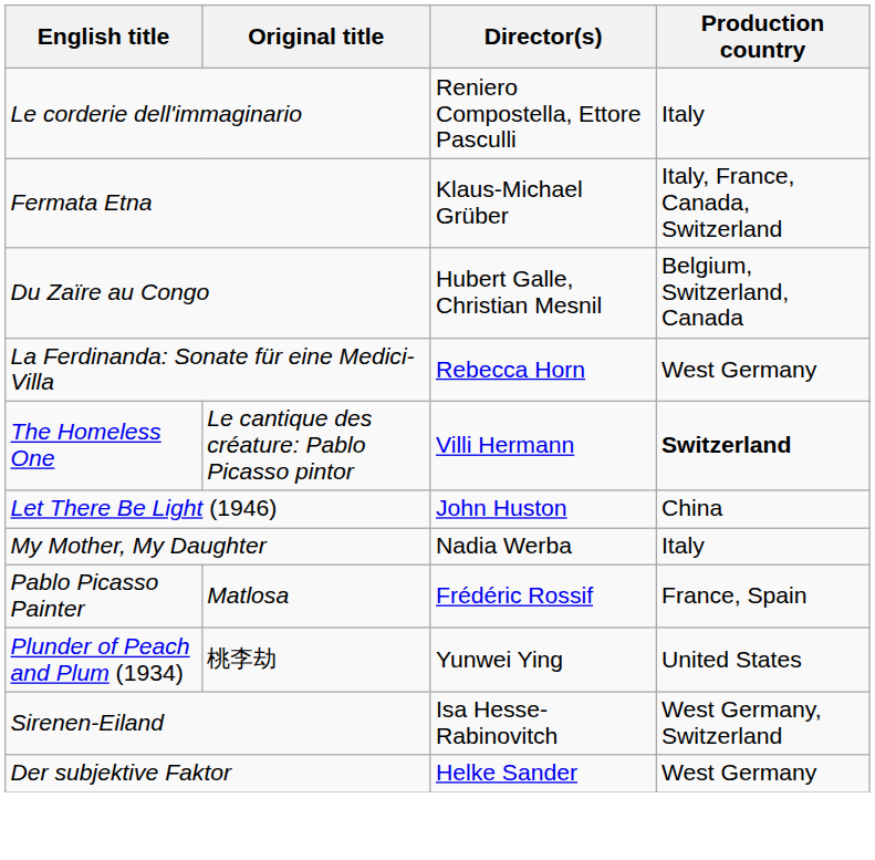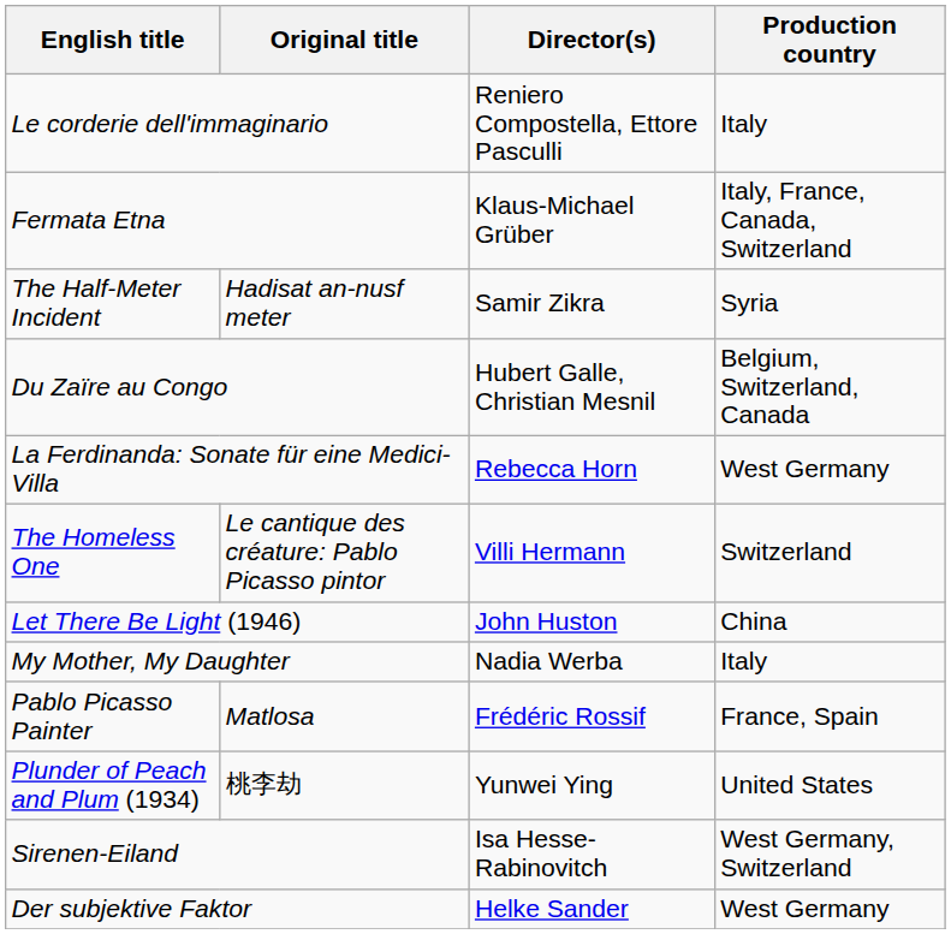+ row: The Half-Meter Incident | Hadisat an-nusf meter | Samir Zikra | Syria
The Homeless One | Production country: bold -> normal
